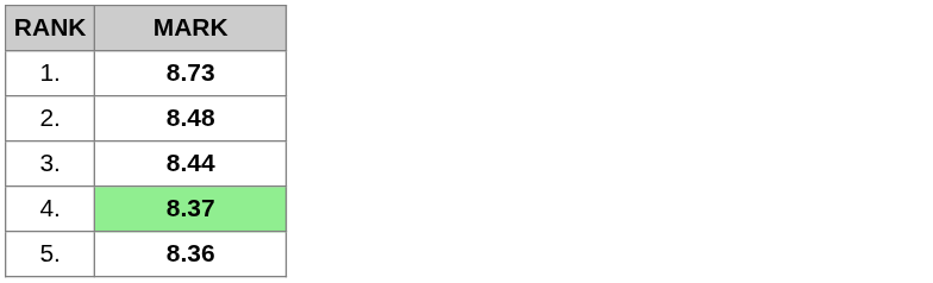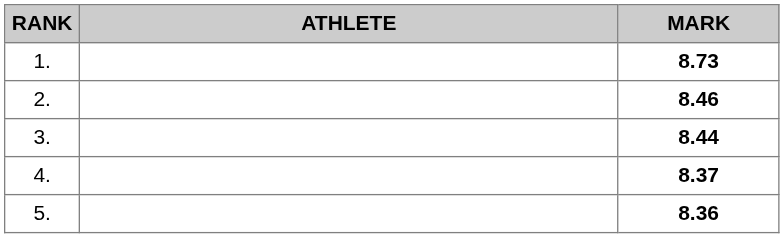+ column: ATHLETE
2. | MARK: 8.48 -> 8.46
4. | MARK: lightgreen background -> no background
